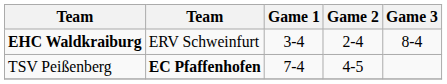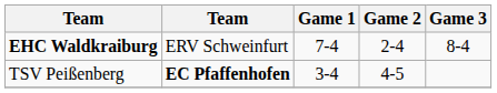EHC Waldkraiburg | Game 1: 3-4 -> 7-4
TSV Peißenberg | Game 1: 7-4 -> 3-4
